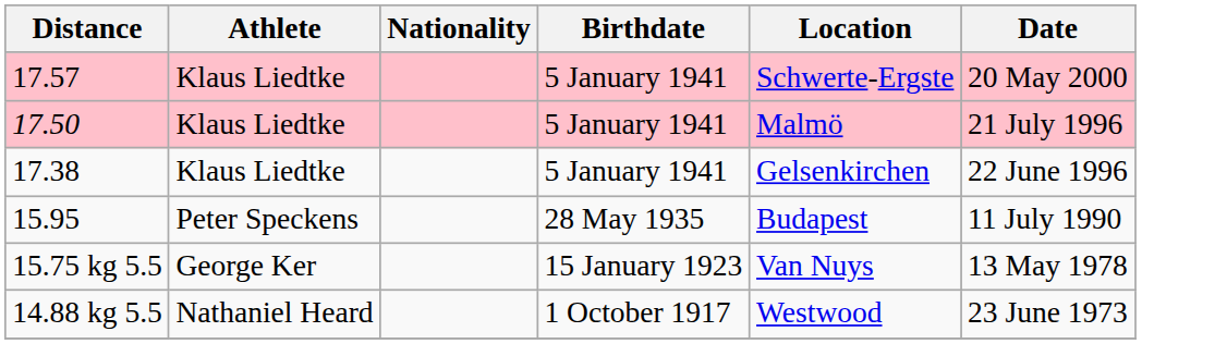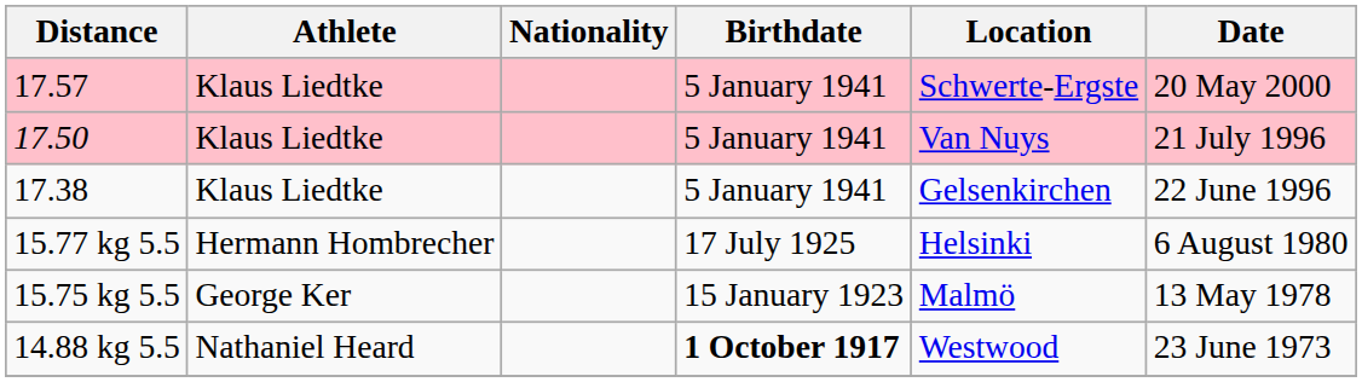17.50 | Location: Malmö -> Van Nuys
- row: 15.95 | Peter Speckens | 28 May 1935 | Budapest | 11 July 1990
+ row: 15.77 kg 5.5 | Hermann Hombrecher | 17 July 1925 | Helsinki | 6 August 1980
15.75 kg 5.5 | Location: Van Nuys -> Malmö
14.88 kg 5.5 | Birthdate: normal -> bold
